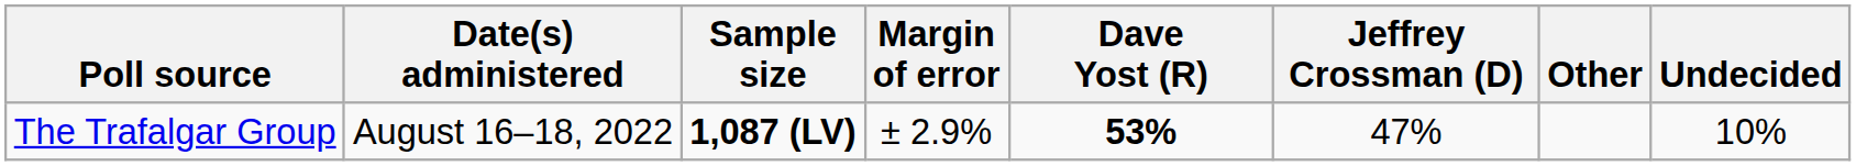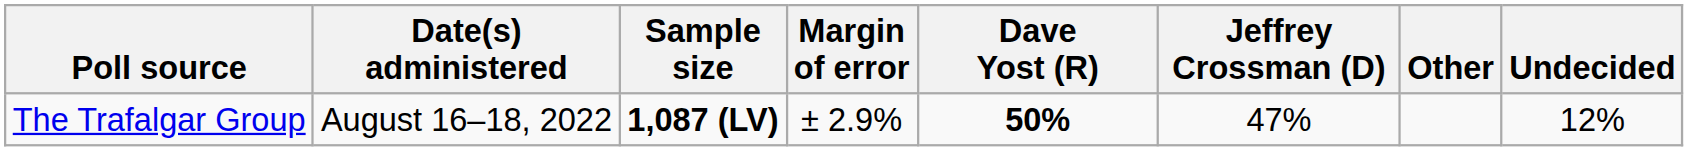The Trafalgar Group | Dave Yost (R): 53% -> 50%
The Trafalgar Group | Undecided: 10% -> 12%
